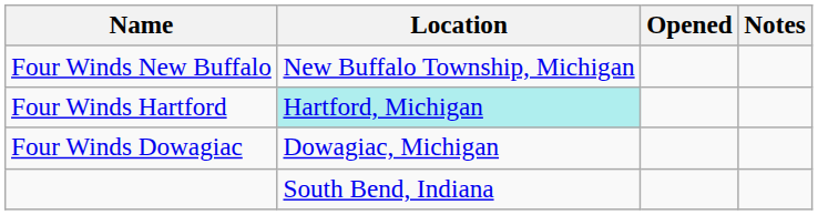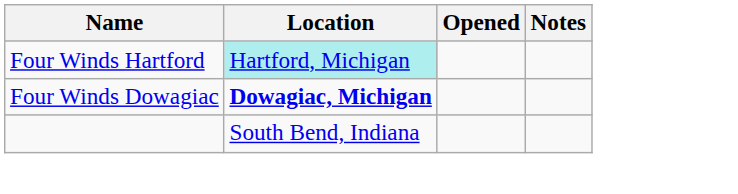- row: Four Winds New Buffalo | New Buffalo Township, Michigan
Four Winds Dowagiac | Location: normal -> bold
